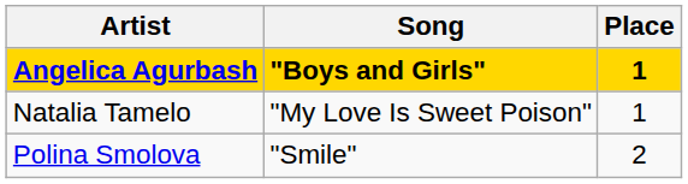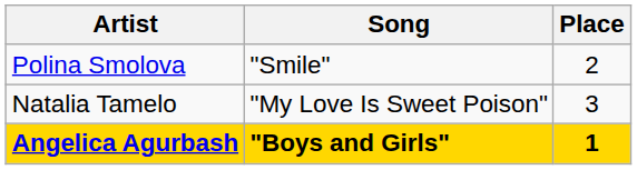rows swapped: Angelica Agurbash <-> Polina Smolova
Natalia Tamelo | Place: 1 -> 3
